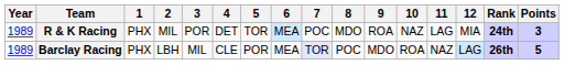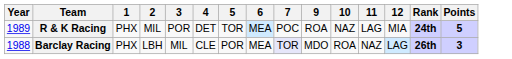- column: 8 | MDO | POC
R & K Racing | Points: 3 -> 5
Barclay Racing | Year: 1989 -> 1988
Barclay Racing | Points: 5 -> 3
